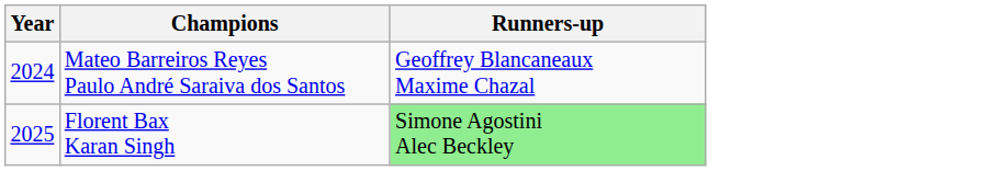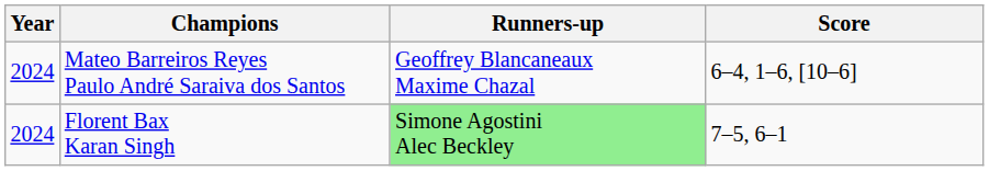+ column: Score | 6–4, 1–6, [10–6] | 7–5, 6–1
Florent Bax Karan Singh | Year: 2025 -> 2024
